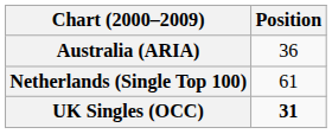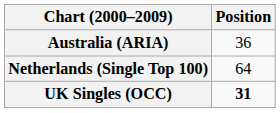Netherlands (Single Top 100) | Position: 61 -> 64
